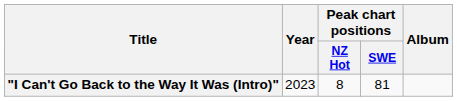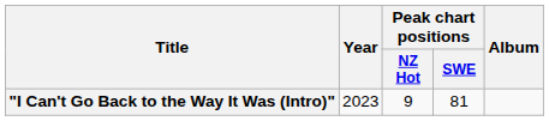"I Can't Go Back to the Way It Was (Intro)" | Peak chart positions / NZ Hot: 8 -> 9
